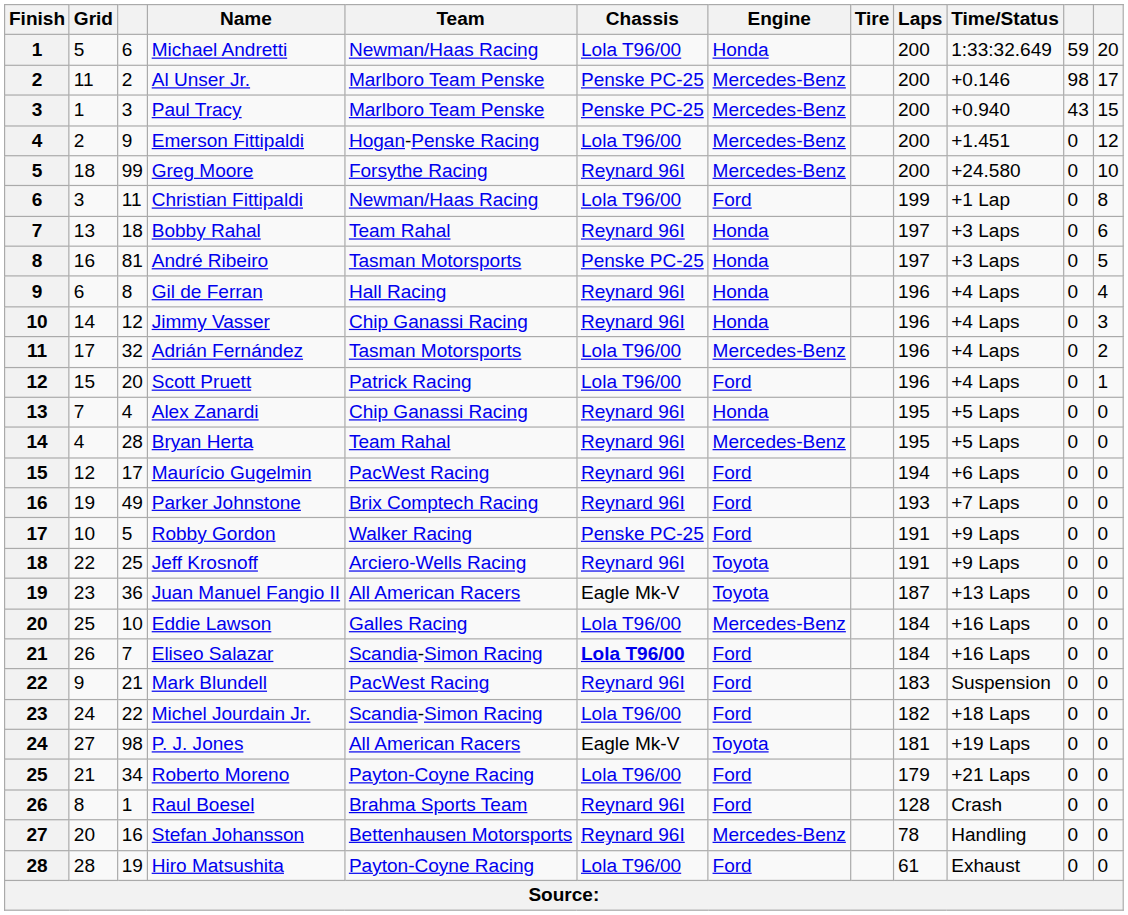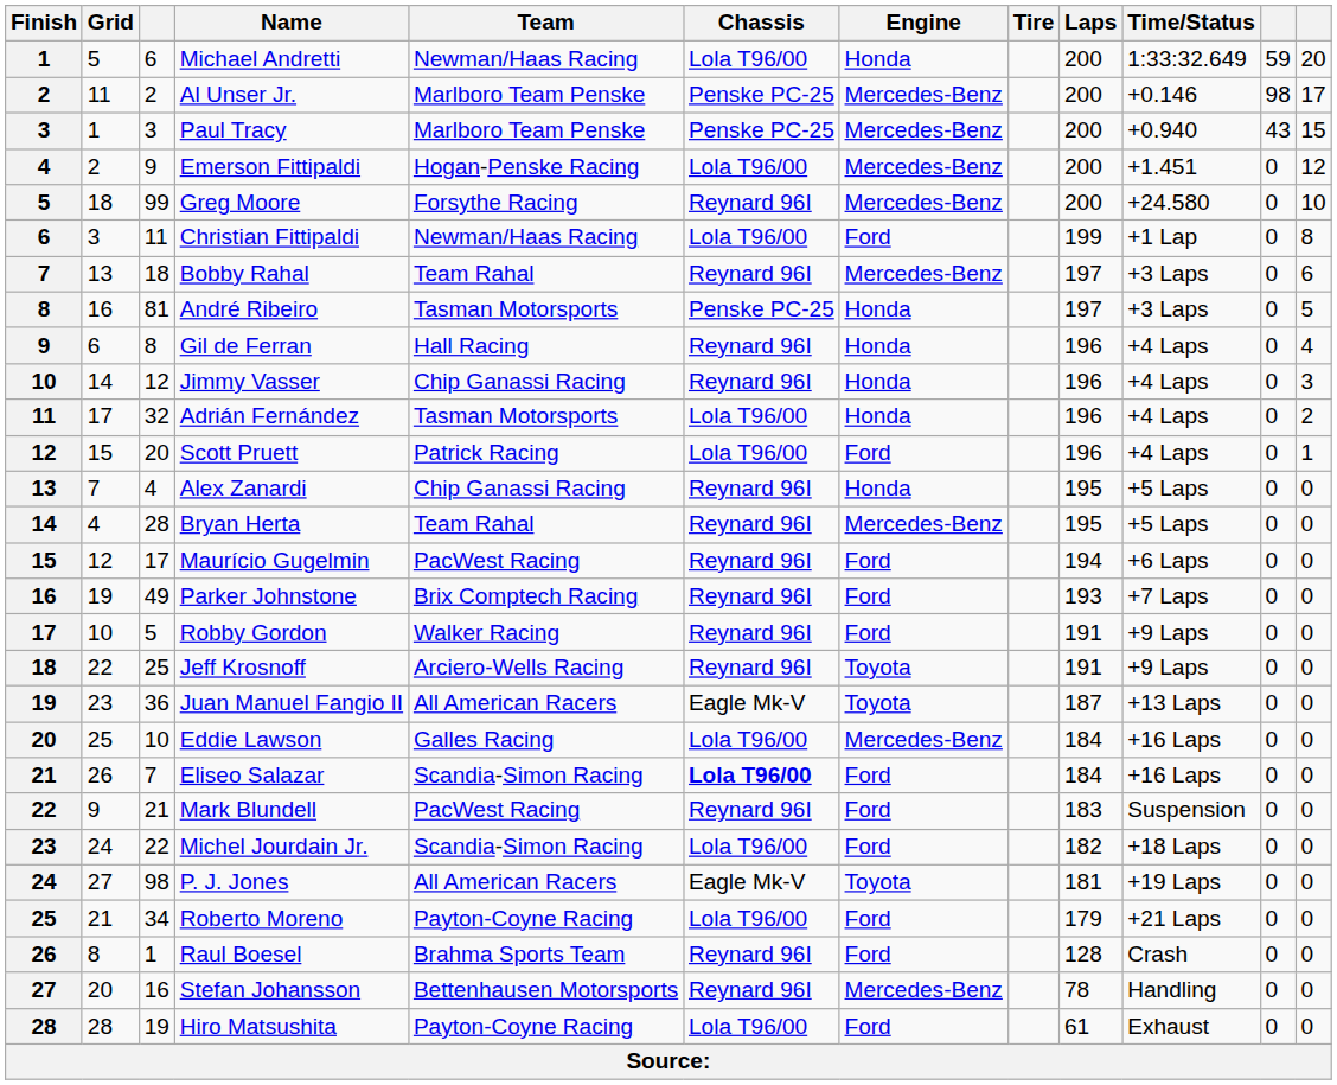Bobby Rahal | Engine: Honda -> Mercedes-Benz
Adrián Fernández | Engine: Mercedes-Benz -> Honda
Robby Gordon | Chassis: Penske PC-25 -> Reynard 96I
